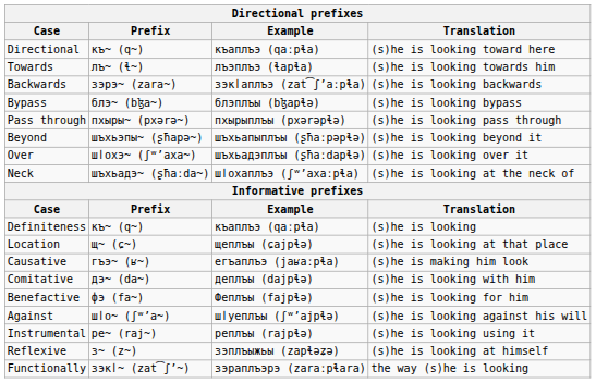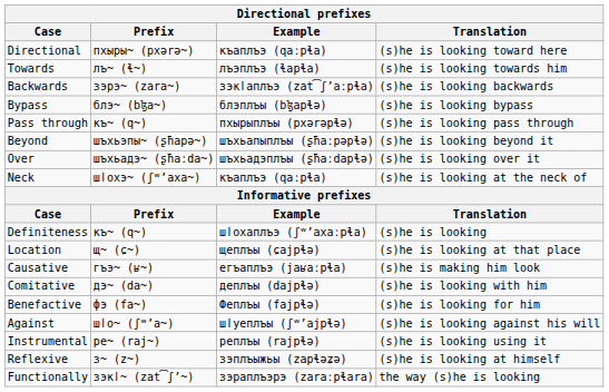Directional | Prefix: къ~ (q~) -> пхыры~ (pxərə~)
Pass through | Prefix: пхыры~ (pxərə~) -> къ~ (q~)
Over | Prefix: шӏохэ~ (ʃʷʼaxa~) -> шъхьадэ~ (ʂħaːda~)
Neck | Prefix: шъхьадэ~ (ʂħaːda~) -> шӏохэ~ (ʃʷʼaxa~)
Neck | Example: шӏохаплъэ (ʃʷʼaxaːpɬa) -> къаплъэ (qaːpɬa)
Definiteness | Example: къаплъэ (qaːpɬa) -> шӏохаплъэ (ʃʷʼaxaːpɬa)
